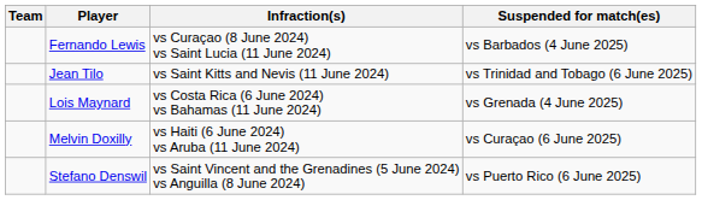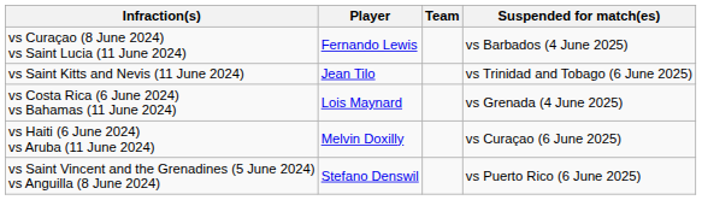columns swapped: Team <-> Infraction(s)
